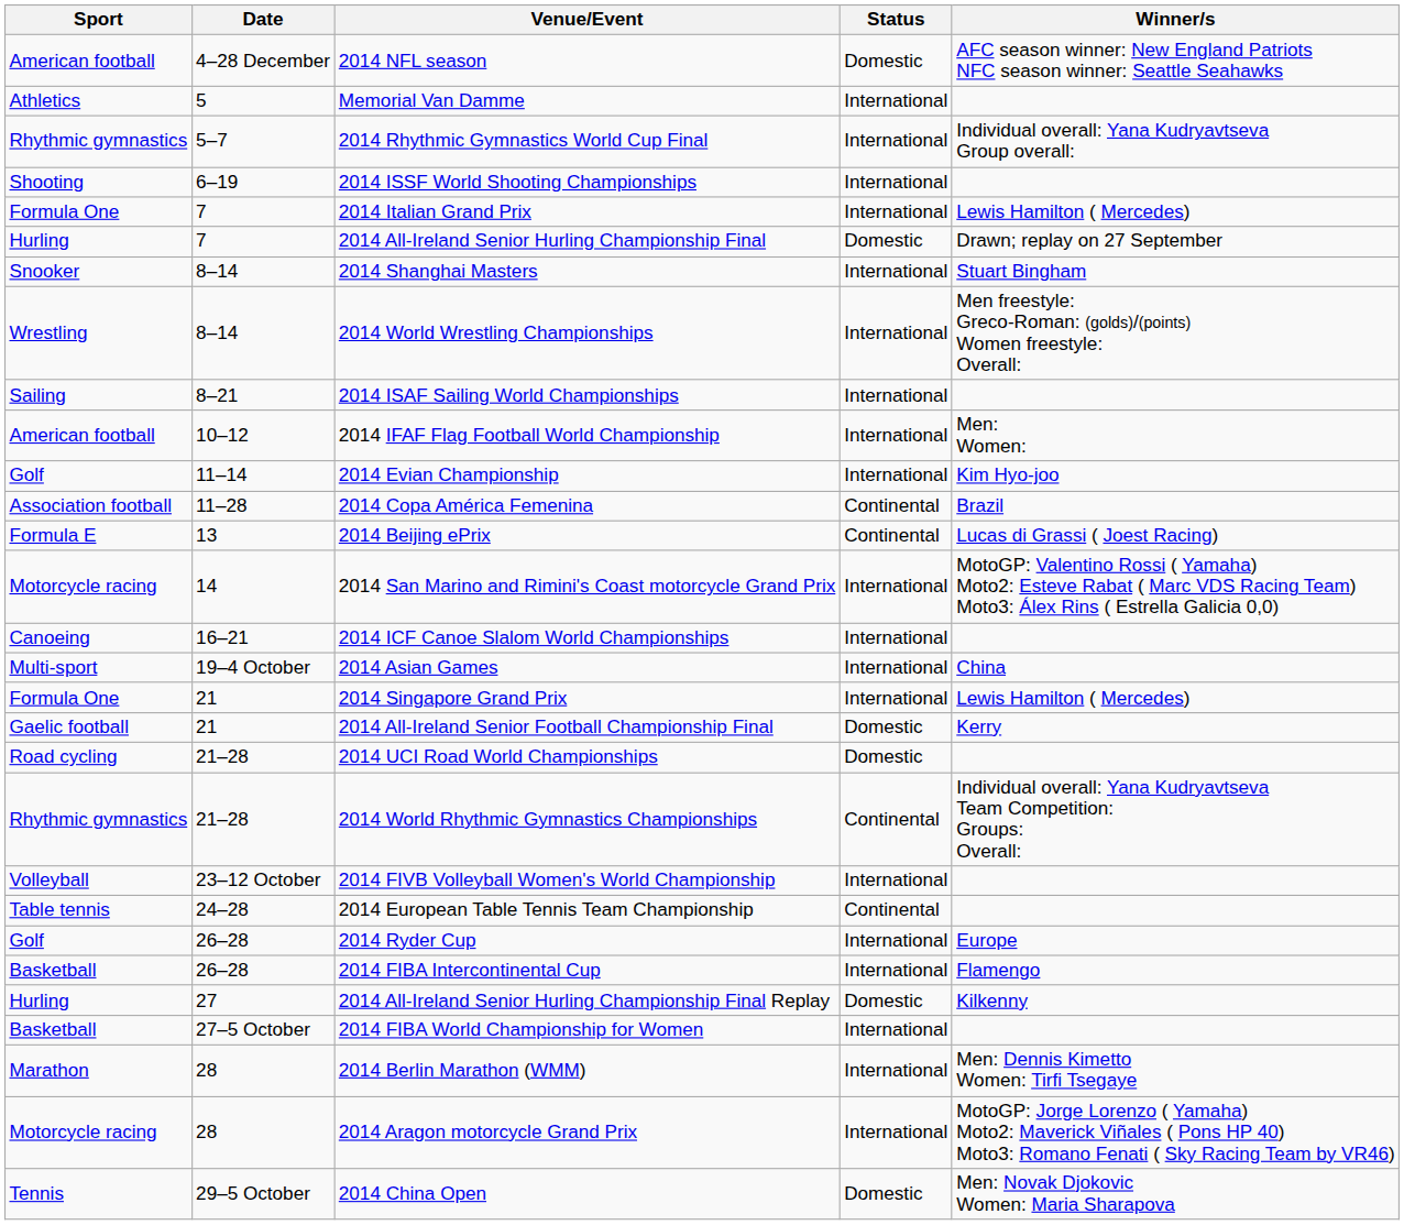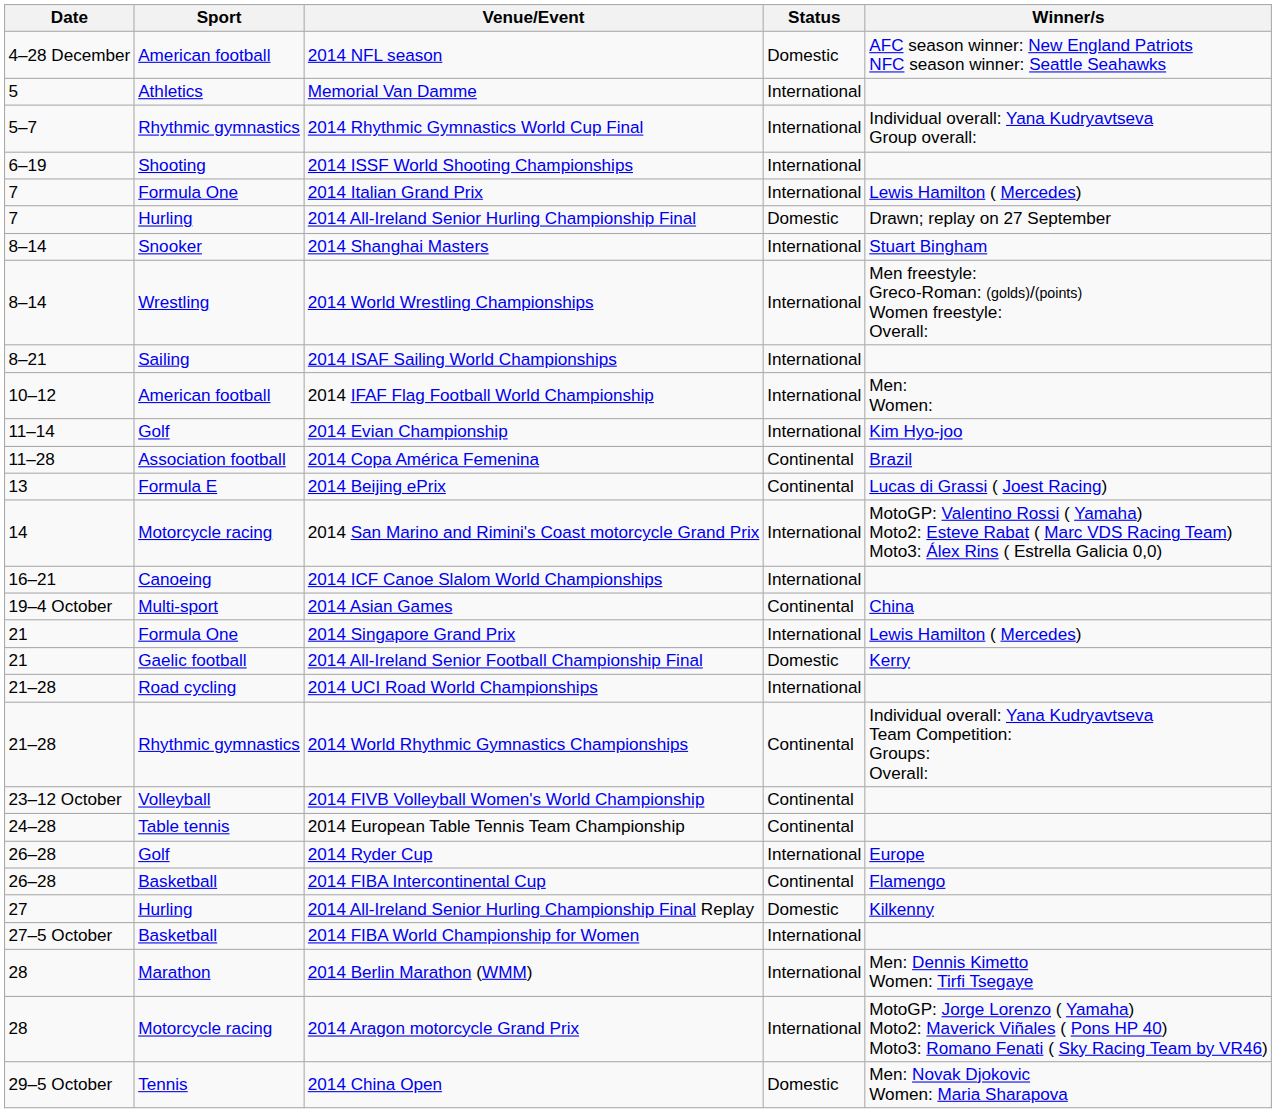columns swapped: Date <-> Sport
2014 Asian Games | Status: International -> Continental
2014 UCI Road World Championships | Status: Domestic -> International
2014 FIVB Volleyball Women's World Championship | Status: International -> Continental
2014 FIBA Intercontinental Cup | Status: International -> Continental
